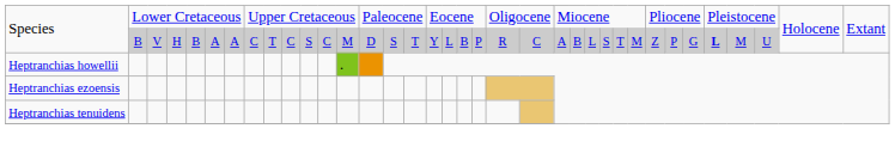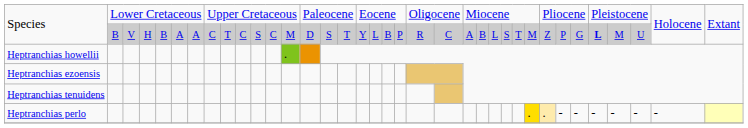+ row: Heptranchias perlo | . | . | - | - | - | - | - | -
